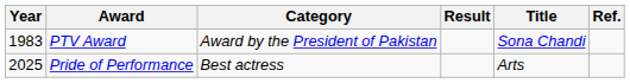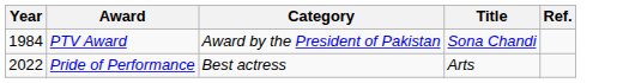- column: Result
PTV Award | Year: 1983 -> 1984
Pride of Performance | Year: 2025 -> 2022
